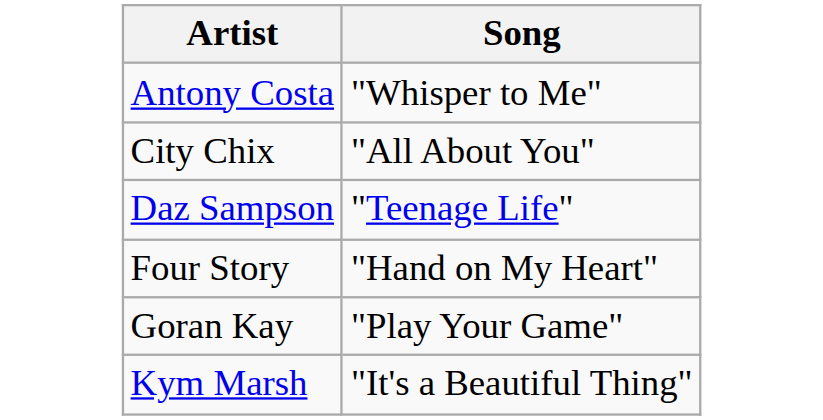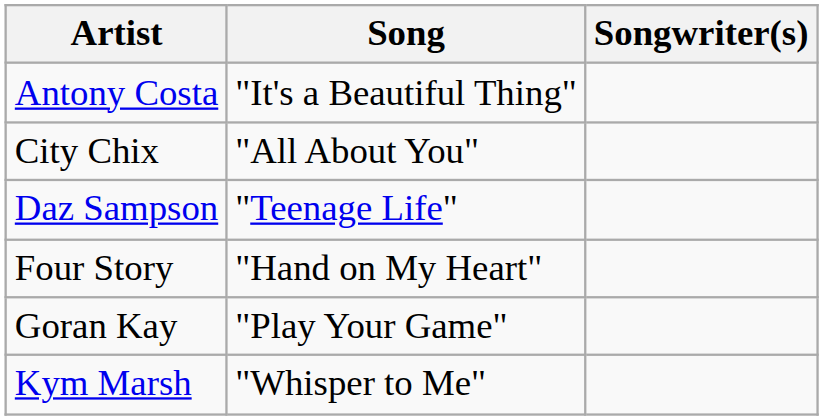+ column: Songwriter(s)
Antony Costa | Song: "Whisper to Me" -> "It's a Beautiful Thing"
Kym Marsh | Song: "It's a Beautiful Thing" -> "Whisper to Me"
